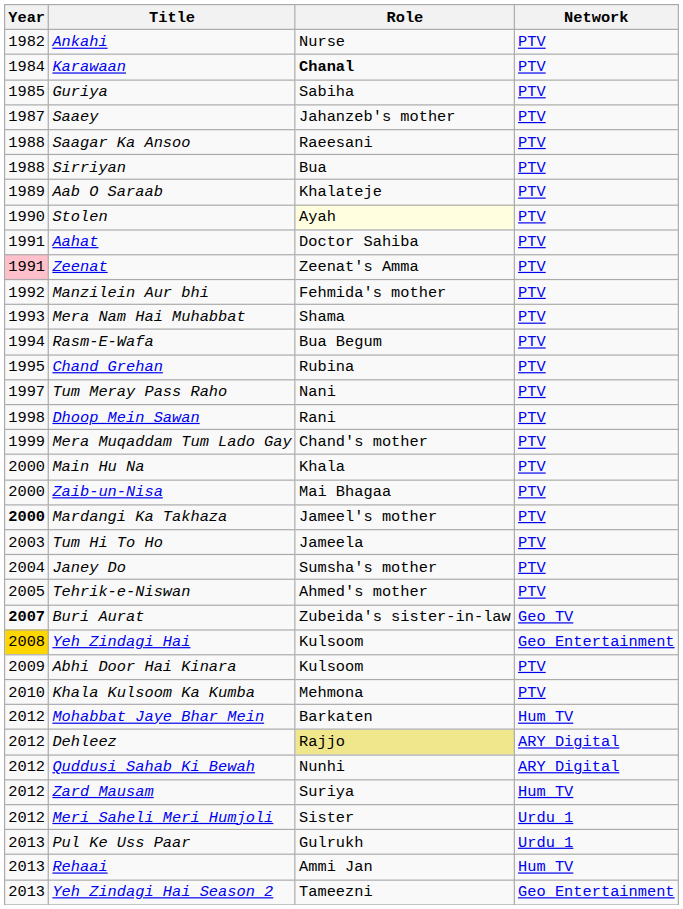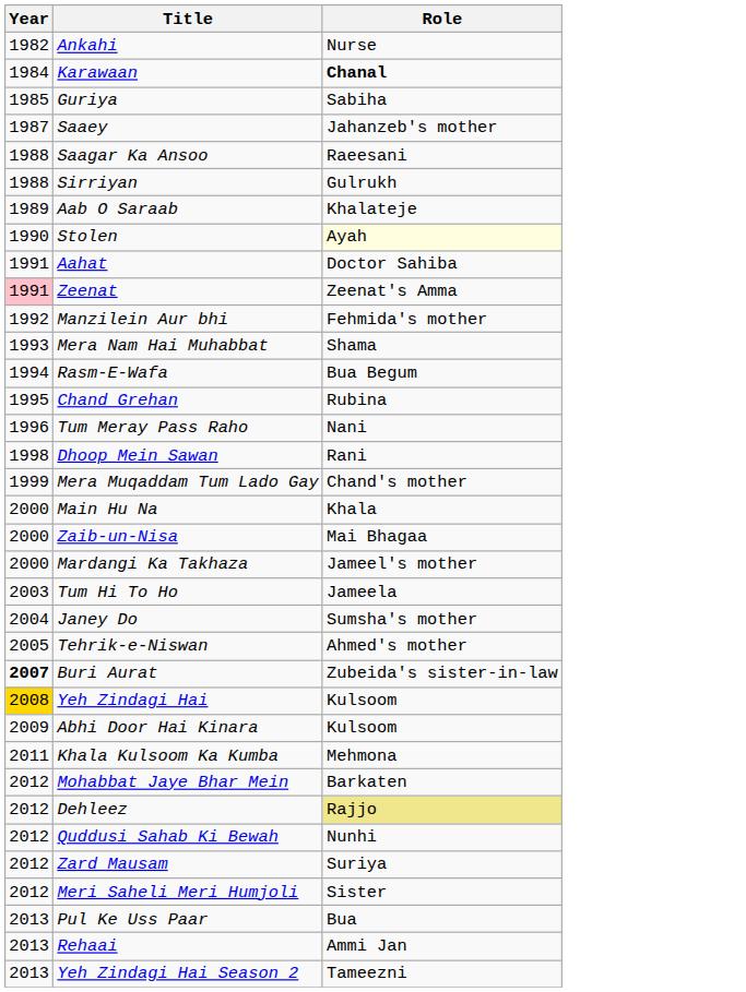- column: Network | PTV | PTV | PTV | PTV | PTV | PTV | PTV | PTV | PTV | PTV | PTV | PTV | PTV | PTV | PTV | PTV | PTV | PTV | PTV | PTV | PTV | PTV | PTV | Geo TV | Geo Entertainment | PTV | PTV | Hum TV | ARY Digital | ARY Digital | Hum TV | Urdu 1 | Urdu 1 | Hum TV | Geo Entertainment
Sirriyan | Role: Bua -> Gulrukh
Tum Meray Pass Raho | Year: 1997 -> 1996
Mardangi Ka Takhaza | Year: bold -> normal
Khala Kulsoom Ka Kumba | Year: 2010 -> 2011
Pul Ke Uss Paar | Role: Gulrukh -> Bua
